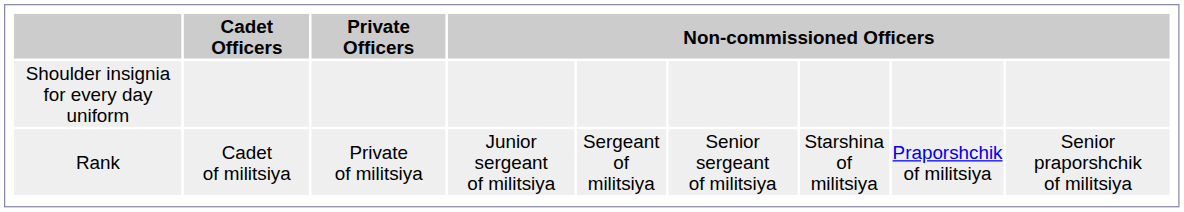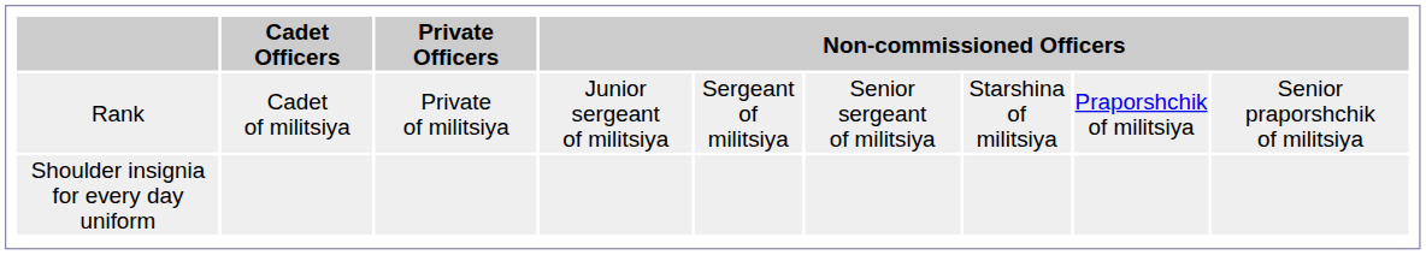rows swapped: Shoulder insignia for every day uniform <-> Rank
